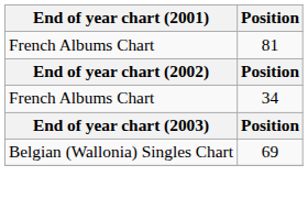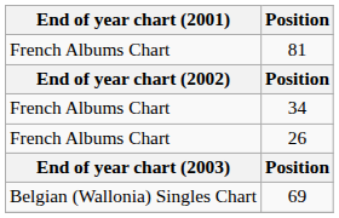+ row: French Albums Chart | 26
